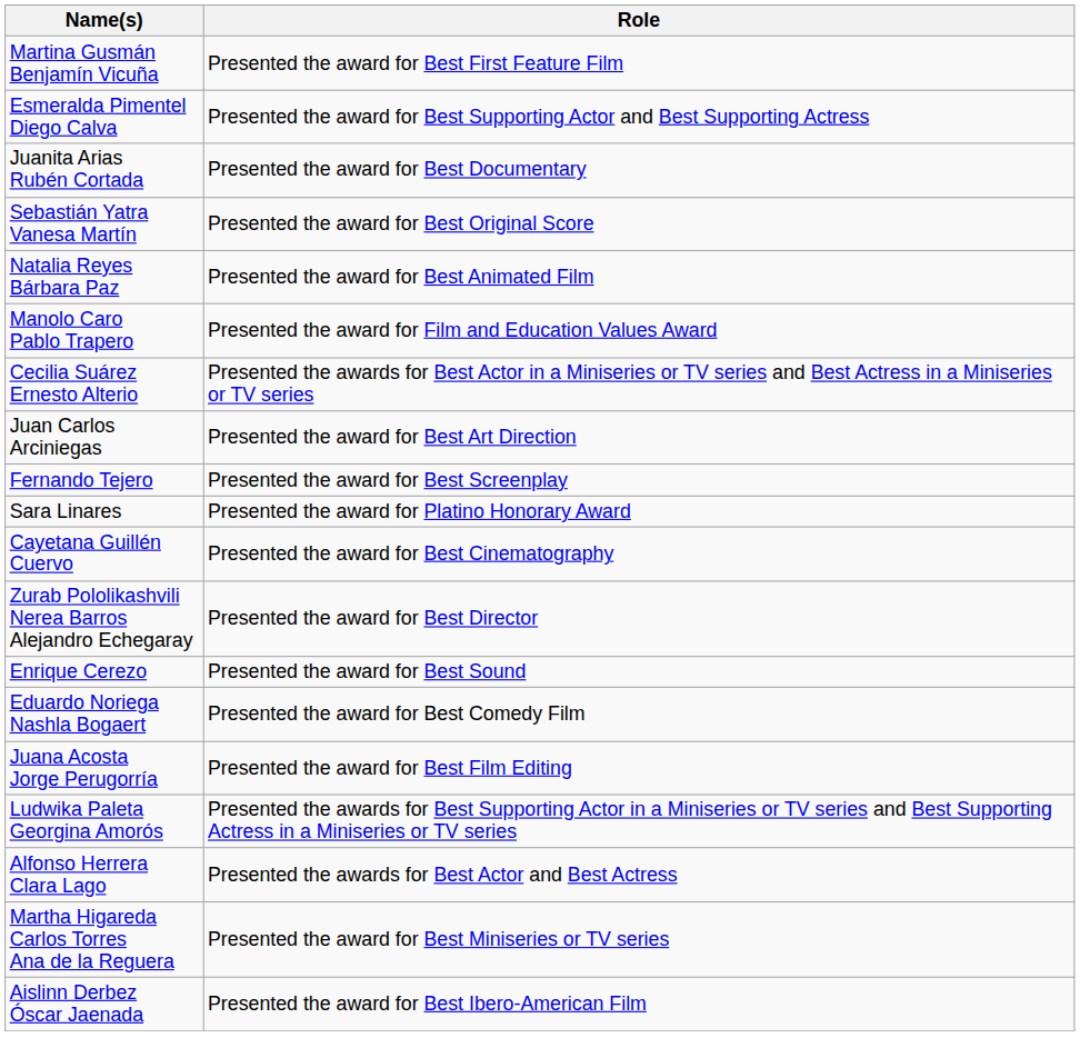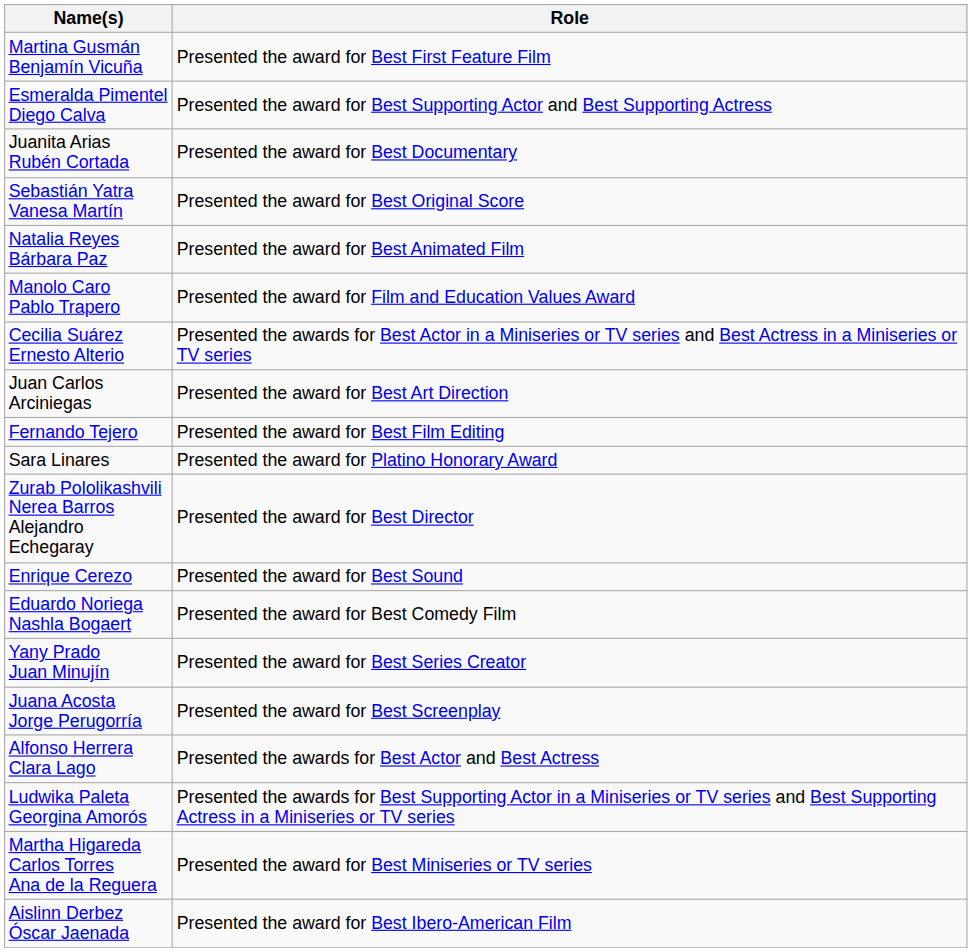Fernando Tejero | Role: Presented the award for Best Screenplay -> Presented the award for Best Film Editing
- row: Cayetana Guillén Cuervo | Presented the award for Best Cinematography
+ row: Yany Prado Juan Minujín | Presented the award for Best Series Creator
Juana Acosta Jorge Perugorría | Role: Presented the award for Best Film Editing -> Presented the award for Best Screenplay
rows swapped: Ludwika Paleta Georgina Amorós <-> Alfonso Herrera Clara Lago
